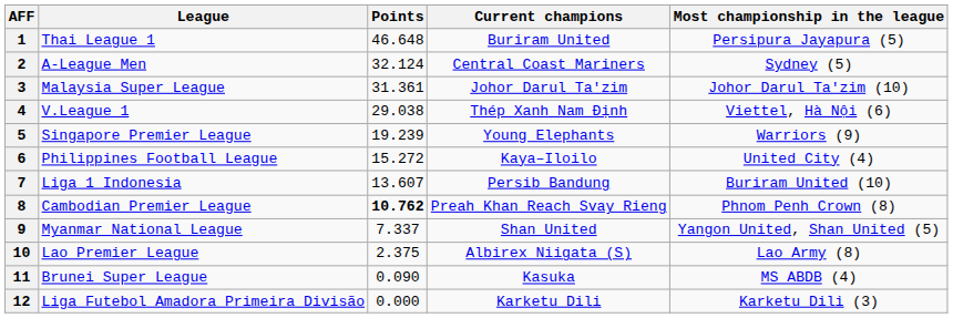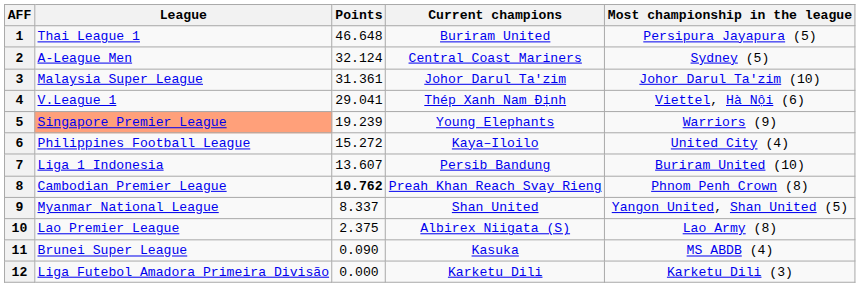4 | Points: 29.038 -> 29.041
5 | League: no background -> lightsalmon background
9 | Points: 7.337 -> 8.337
